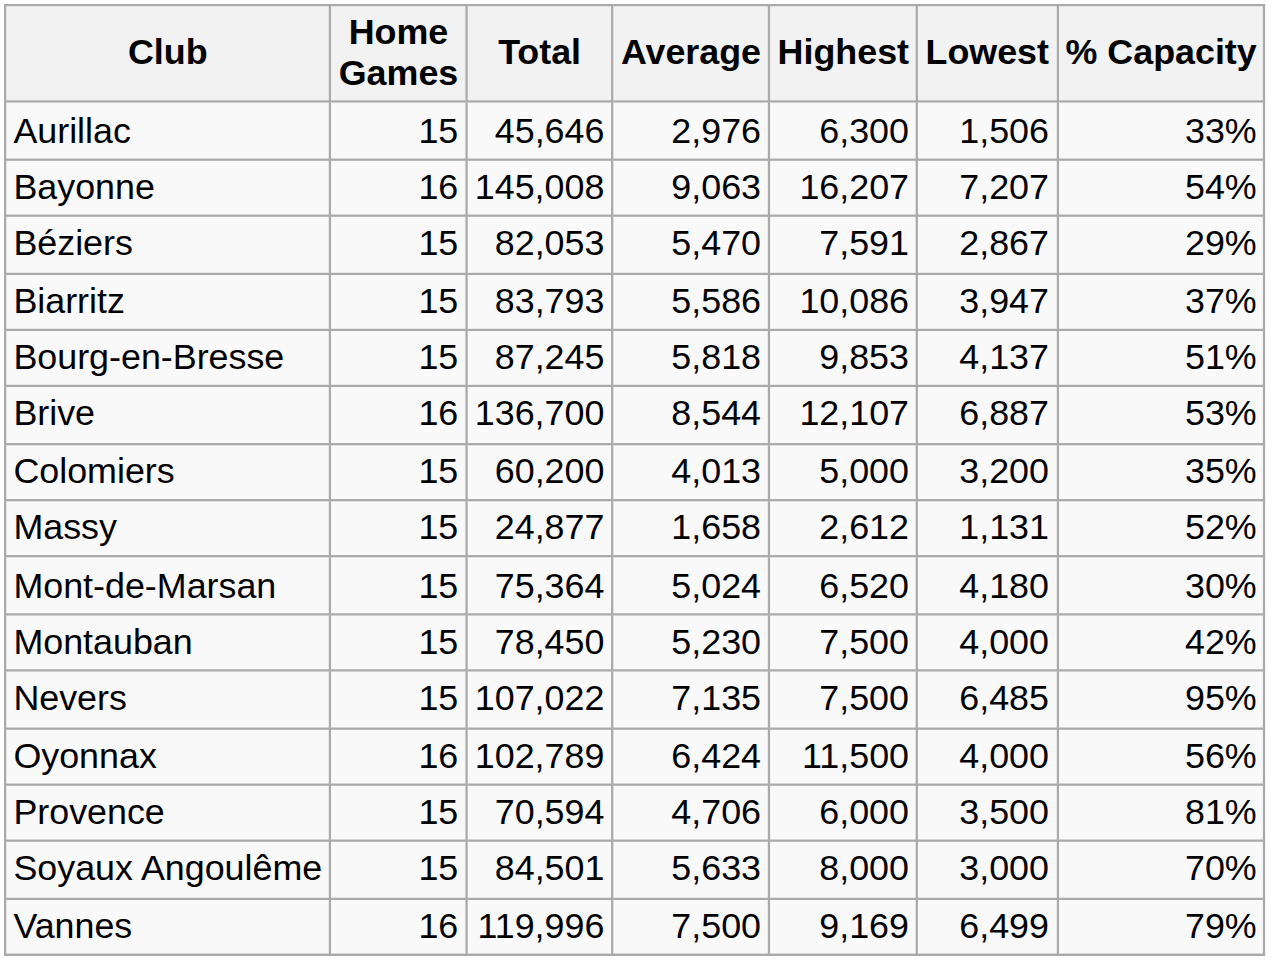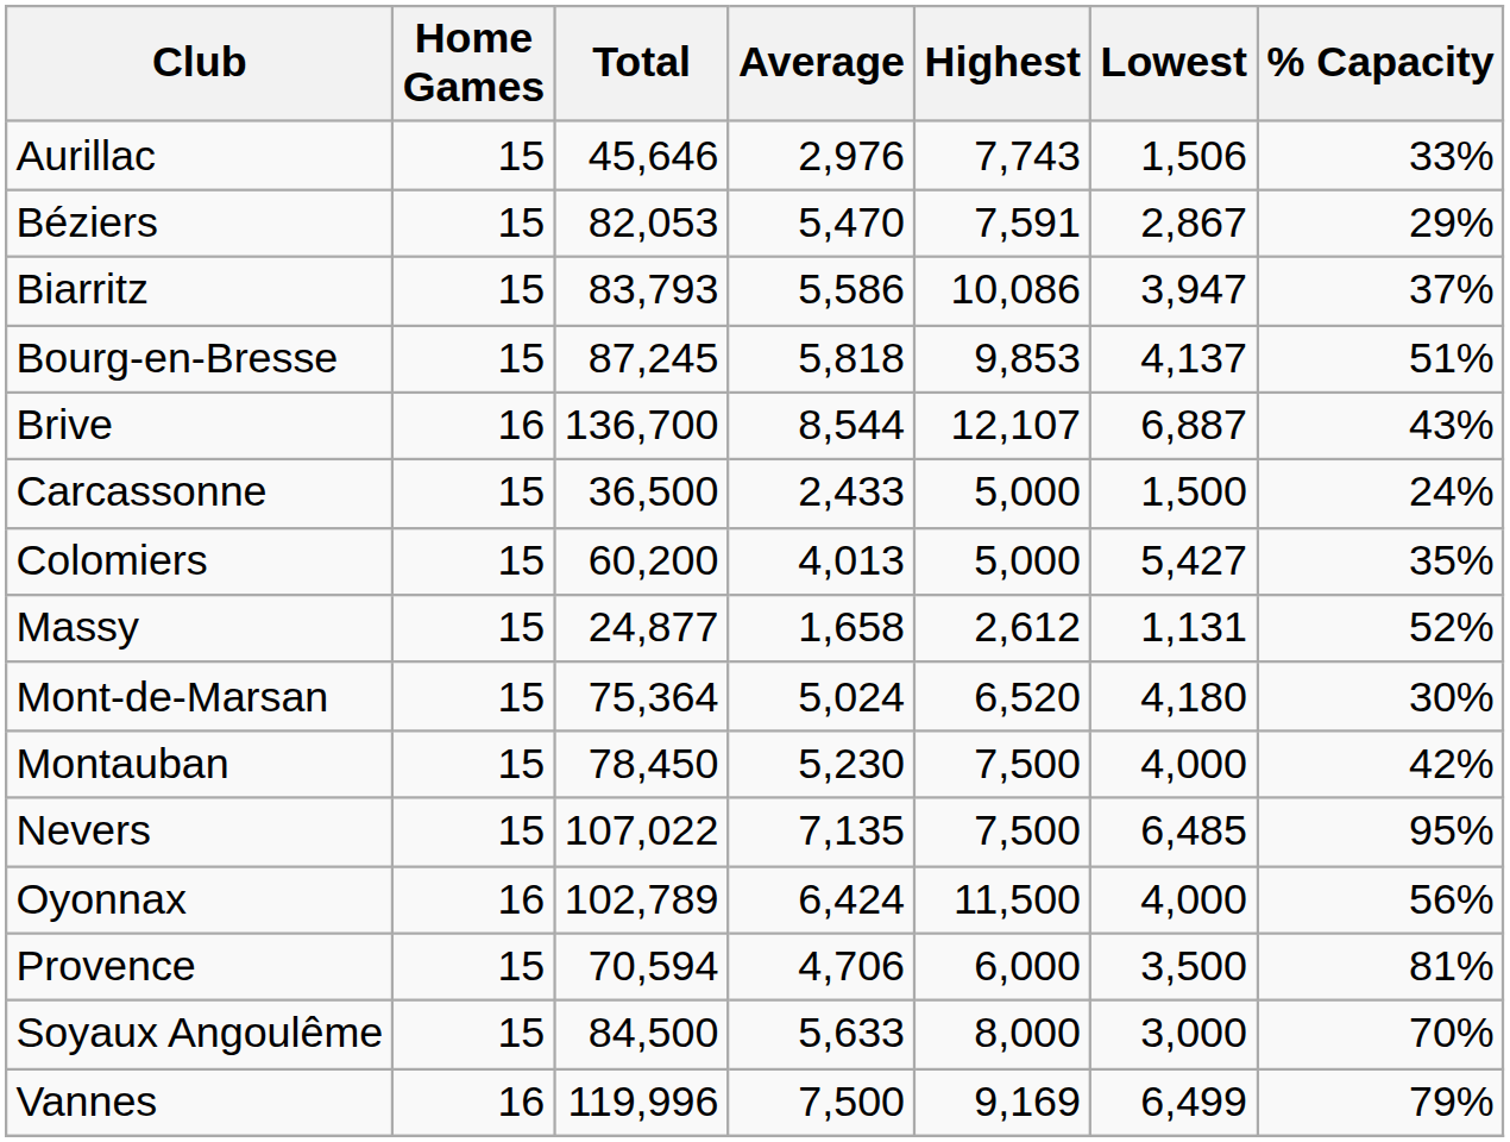Aurillac | Highest: 6,300 -> 7,743
- row: Bayonne | 16 | 145,008 | 9,063 | 16,207 | 7,207 | 54%
Brive | % Capacity: 53% -> 43%
+ row: Carcassonne | 15 | 36,500 | 2,433 | 5,000 | 1,500 | 24%
Colomiers | Lowest: 3,200 -> 5,427
Soyaux Angoulême | Total: 84,501 -> 84,500
